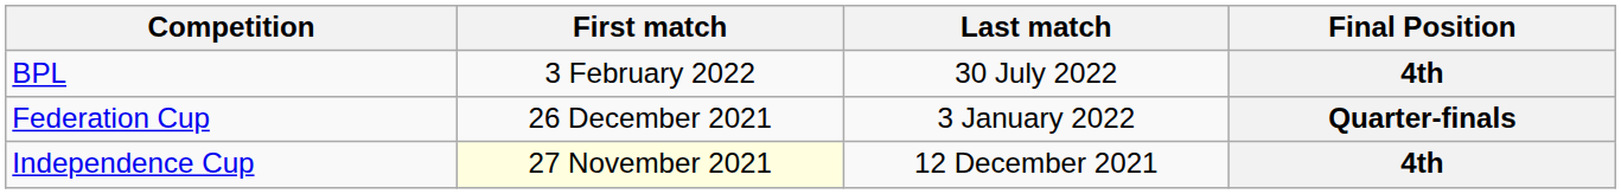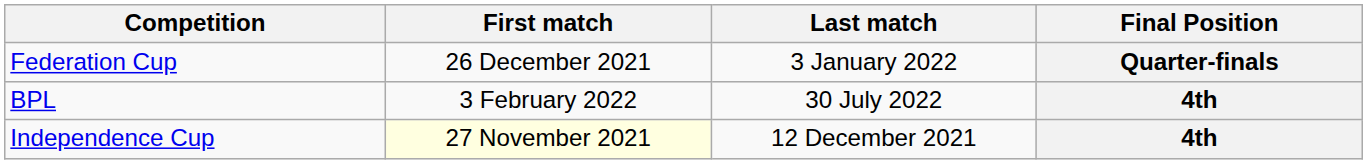rows swapped: BPL <-> Federation Cup
